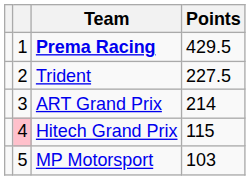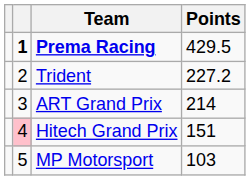Prema Racing | column 2: normal -> bold
Trident | Points: 227.5 -> 227.2
Hitech Grand Prix | Points: 115 -> 151
